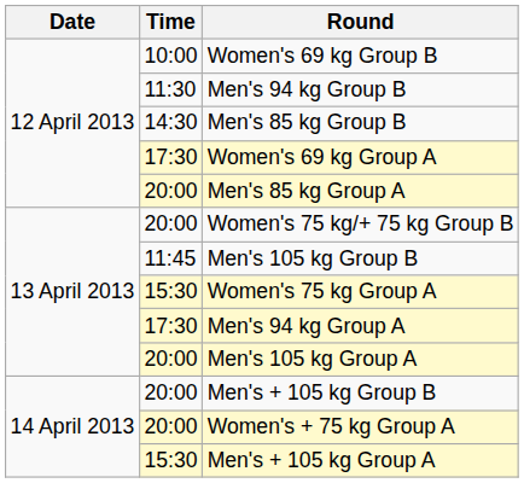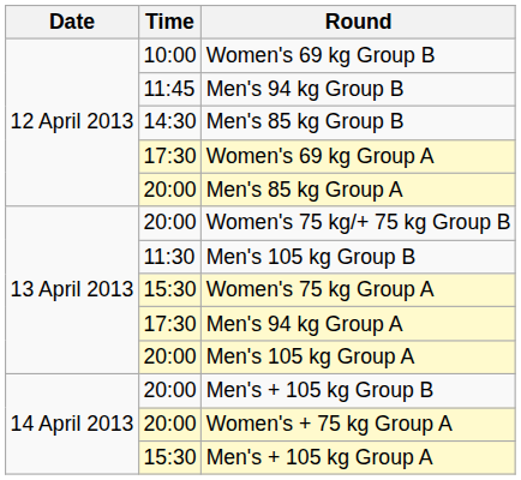Men's 94 kg Group B | Time: 11:30 -> 11:45
Men's 105 kg Group B | Time: 11:45 -> 11:30
